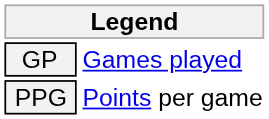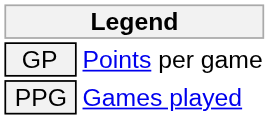GP | column 2: Games played -> Points per game
PPG | column 2: Points per game -> Games played
